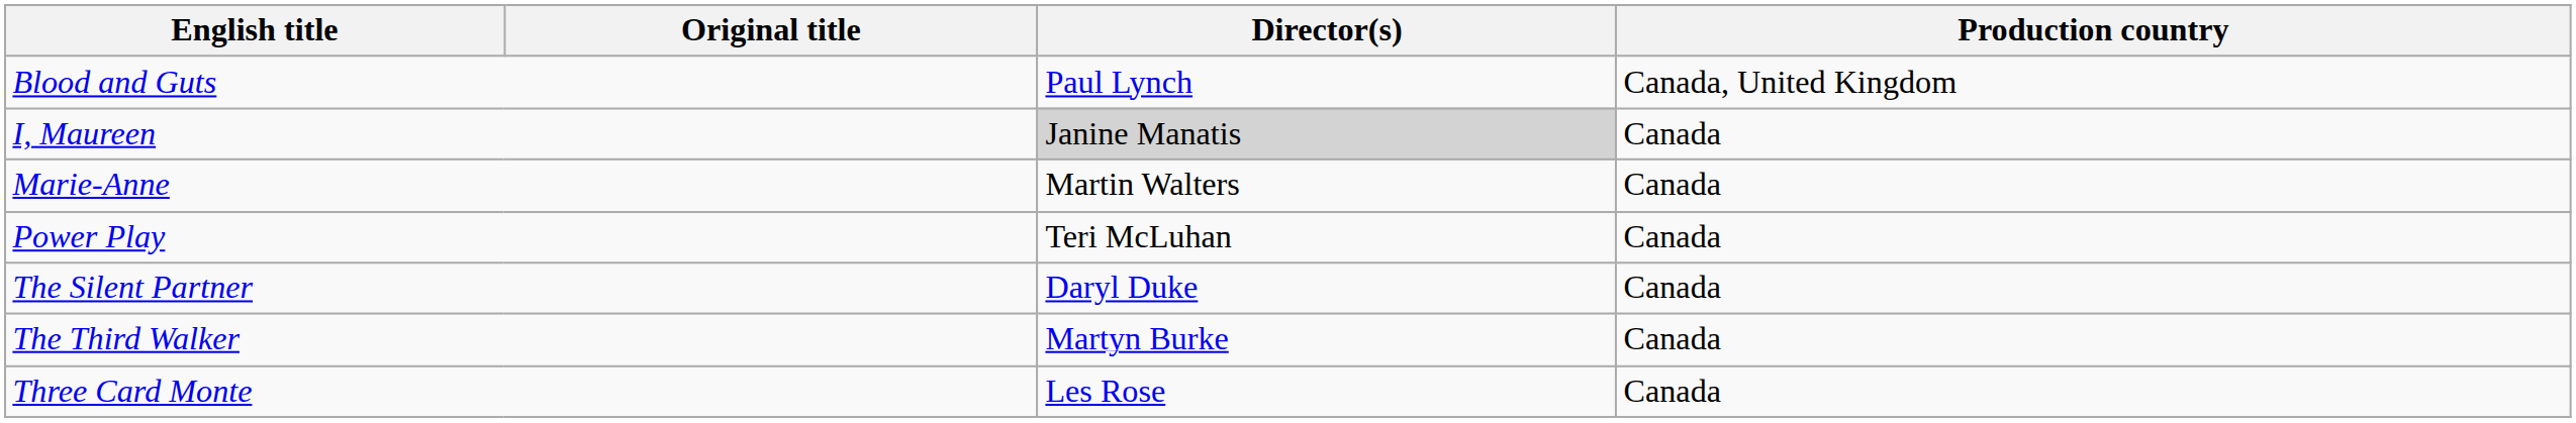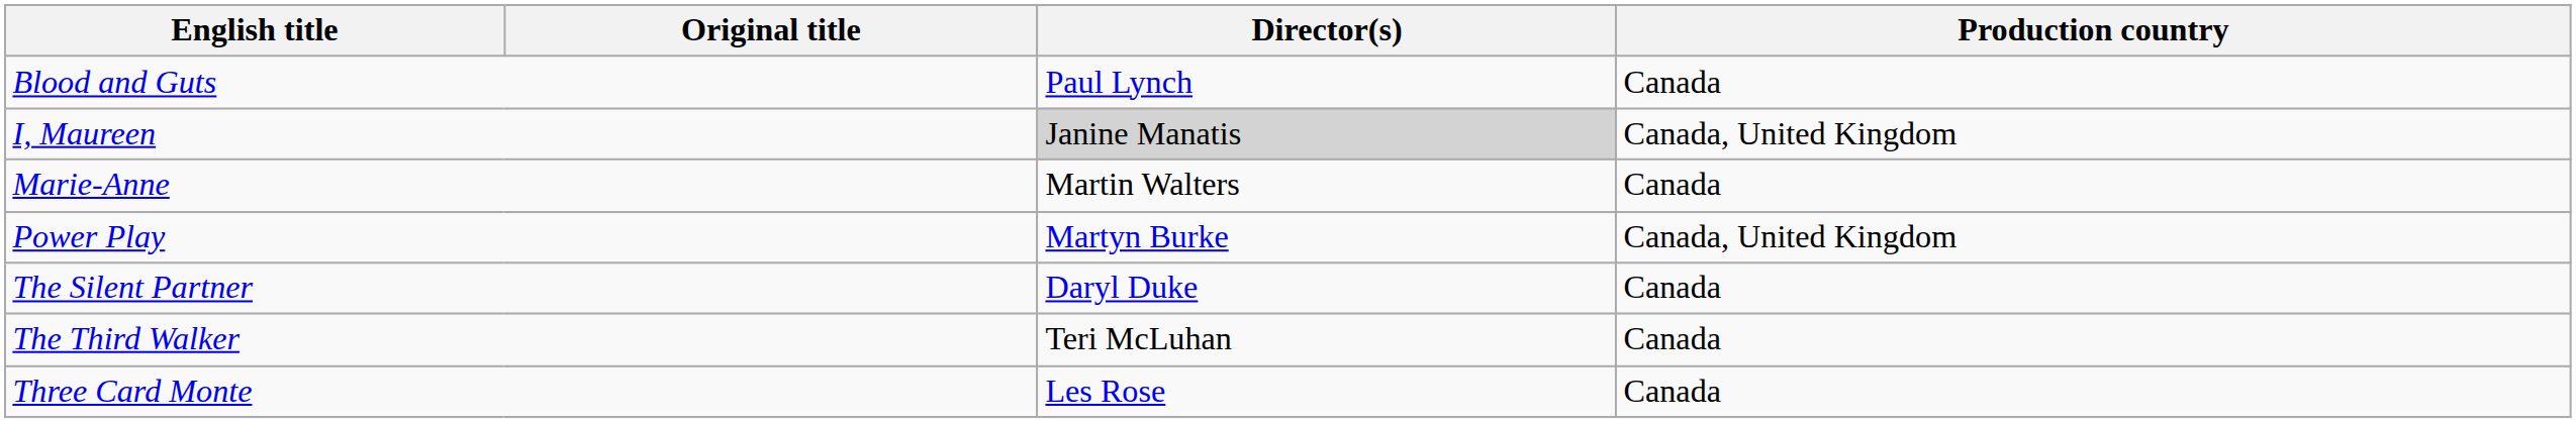Blood and Guts | Production country: Canada, United Kingdom -> Canada
I, Maureen | Production country: Canada -> Canada, United Kingdom
Power Play | Director(s): Teri McLuhan -> Martyn Burke
Power Play | Production country: Canada -> Canada, United Kingdom
The Third Walker | Director(s): Martyn Burke -> Teri McLuhan
